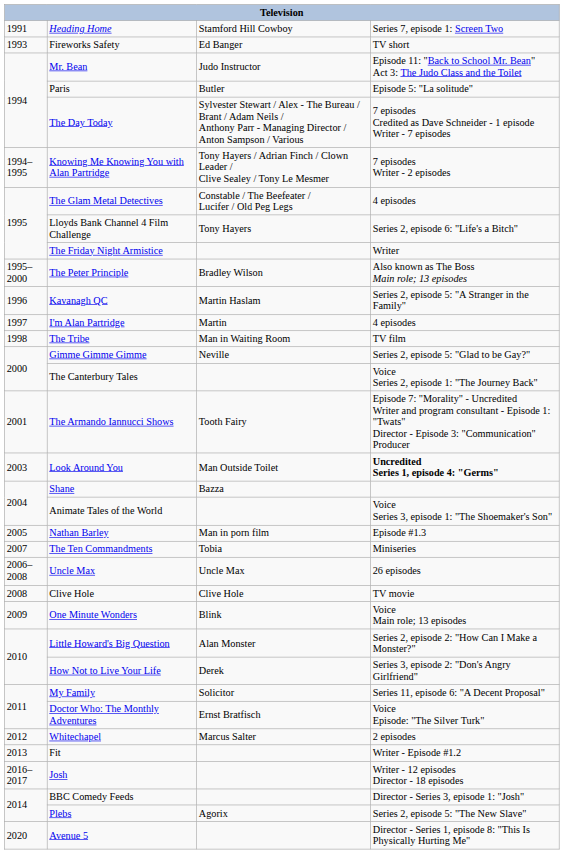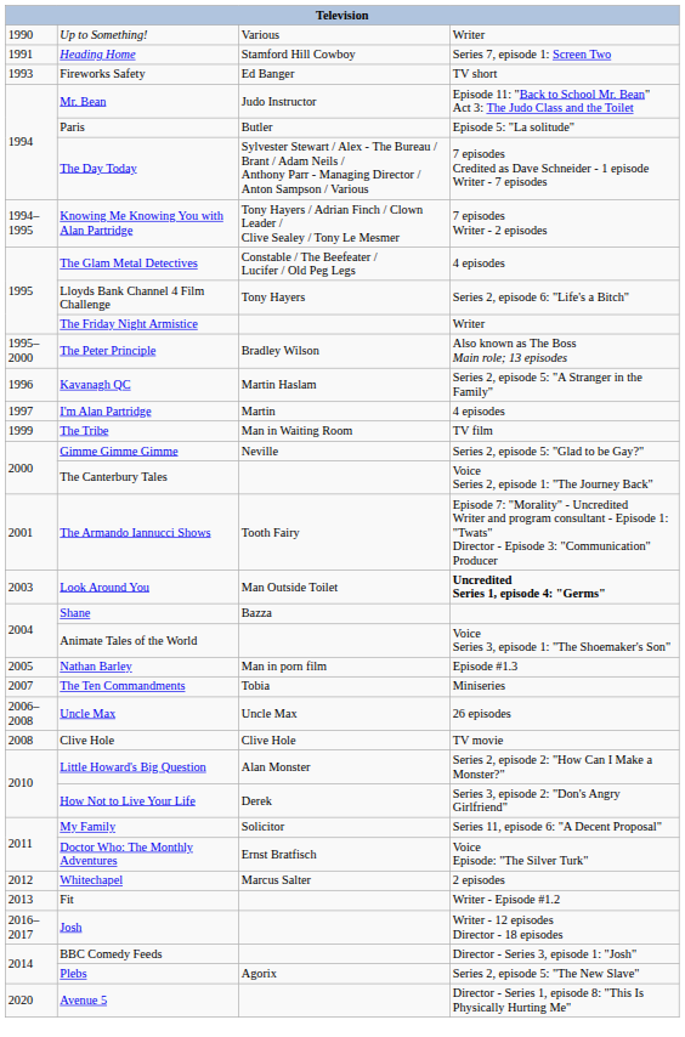+ row: 1990 | Up to Something! | Various | Writer
The Tribe | column 1: 1998 -> 1999
- row: 2009 | One Minute Wonders | Blink | Voice Main role; 13 episodes
